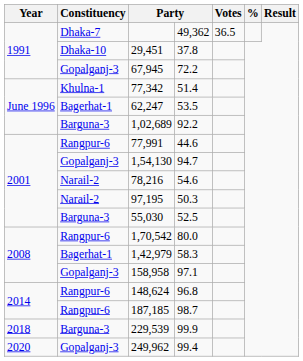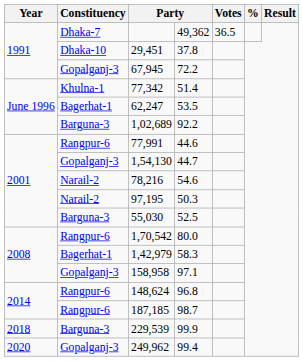1,54,130 | column 4: 94.7 -> 44.7
